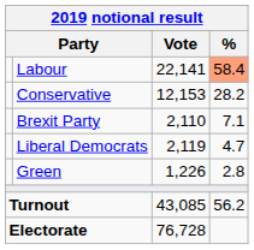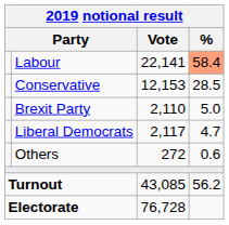Conservative | %: 28.2 -> 28.5
Brexit Party | %: 7.1 -> 5.0
Liberal Democrats | Vote: 2,119 -> 2,117
- row: Green | 1,226 | 2.8
+ row: Others | 272 | 0.6
